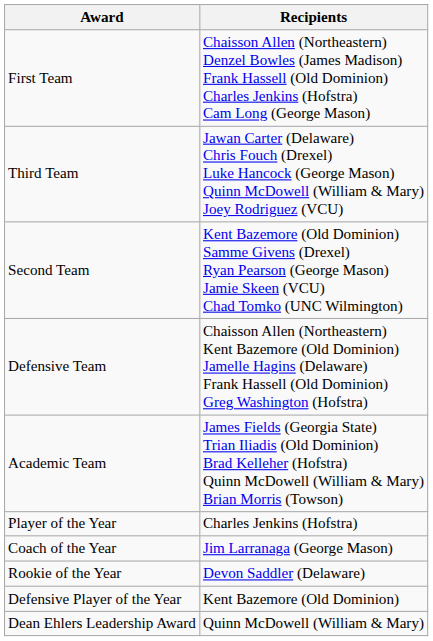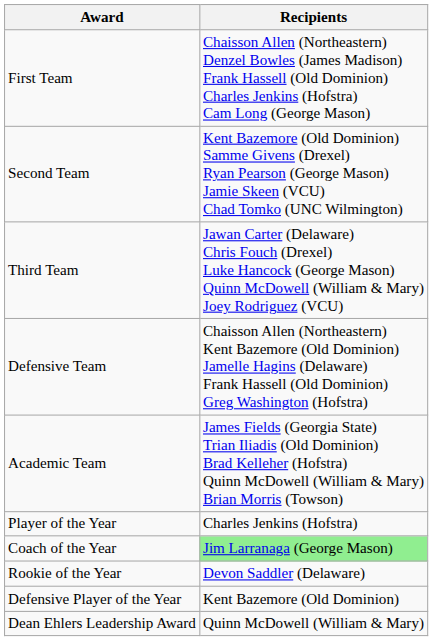rows swapped: Second Team <-> Third Team
Coach of the Year | Recipients: no background -> lightgreen background
